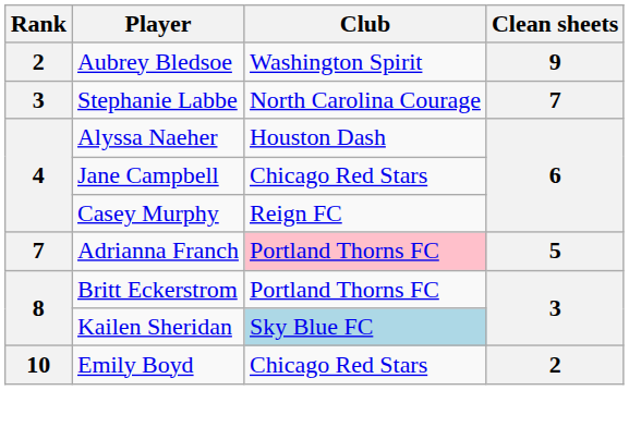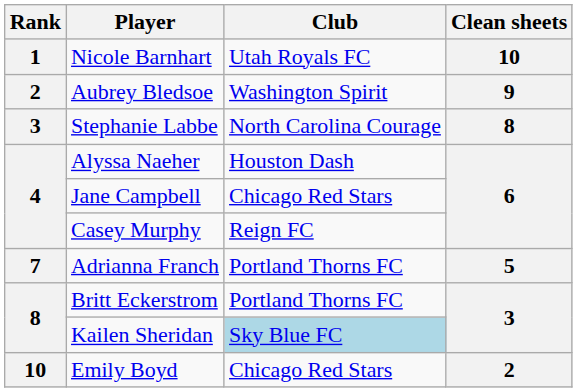+ row: 1 | Nicole Barnhart | Utah Royals FC | 10
Stephanie Labbe | Clean sheets: 7 -> 8
Adrianna Franch | Club: pink background -> no background
